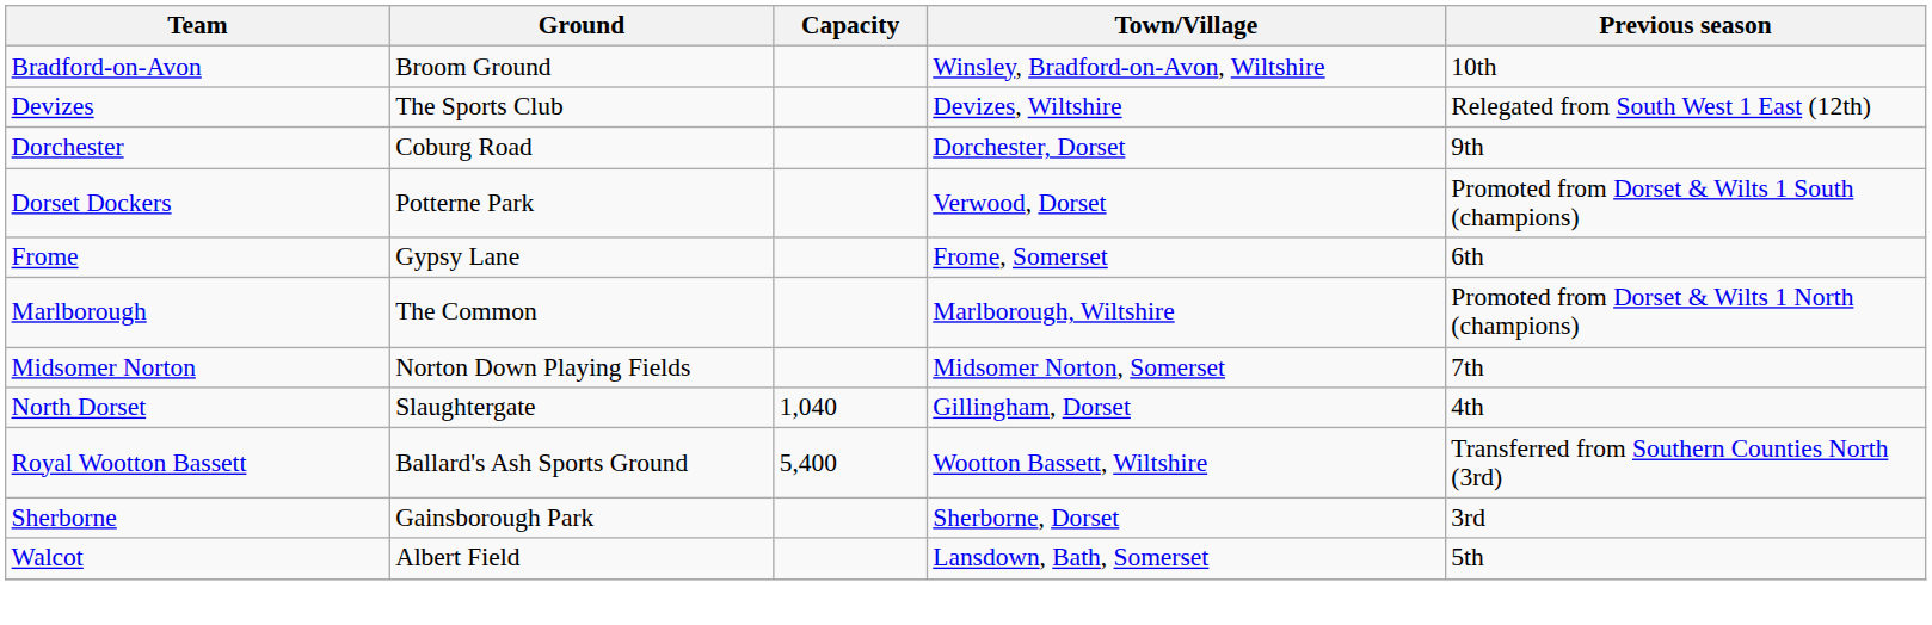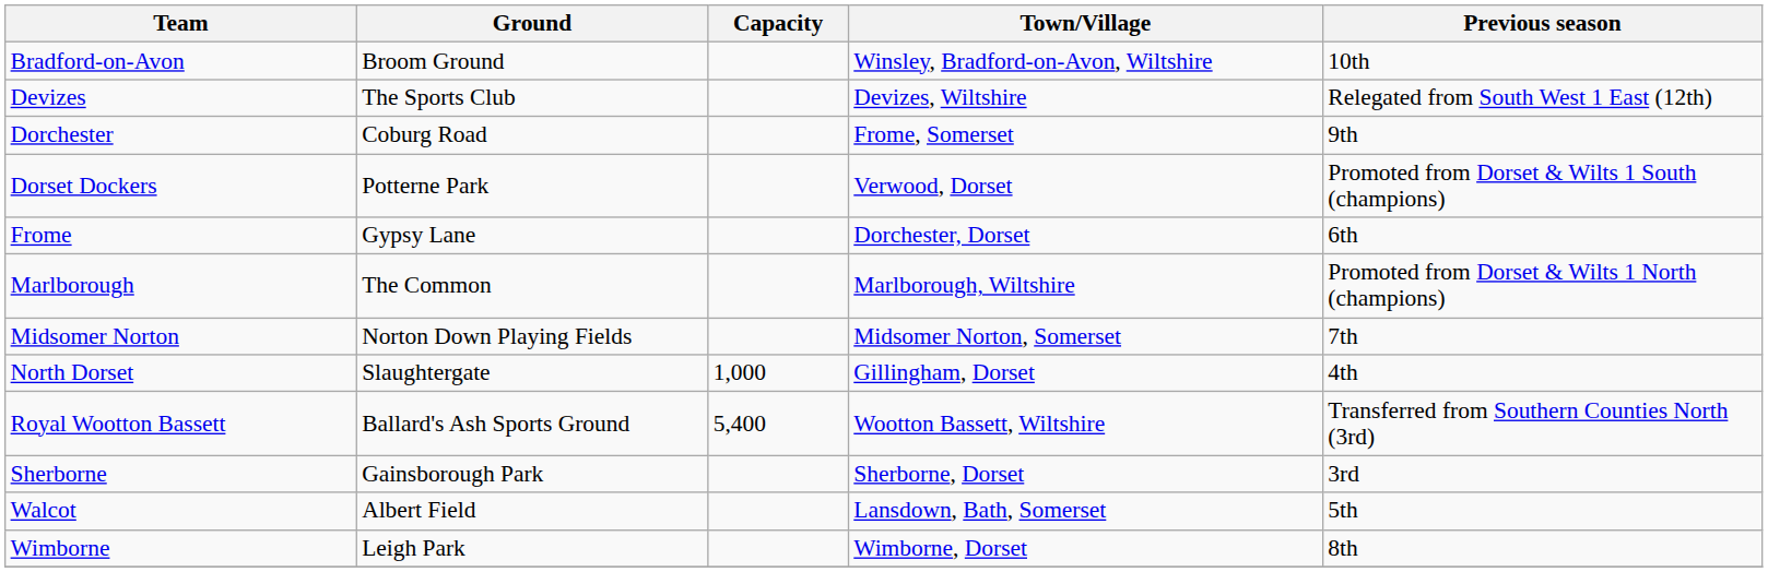Dorchester | Town/Village: Dorchester, Dorset -> Frome, Somerset
Frome | Town/Village: Frome, Somerset -> Dorchester, Dorset
North Dorset | Capacity: 1,040 -> 1,000
+ row: Wimborne | Leigh Park | Wimborne, Dorset | 8th
